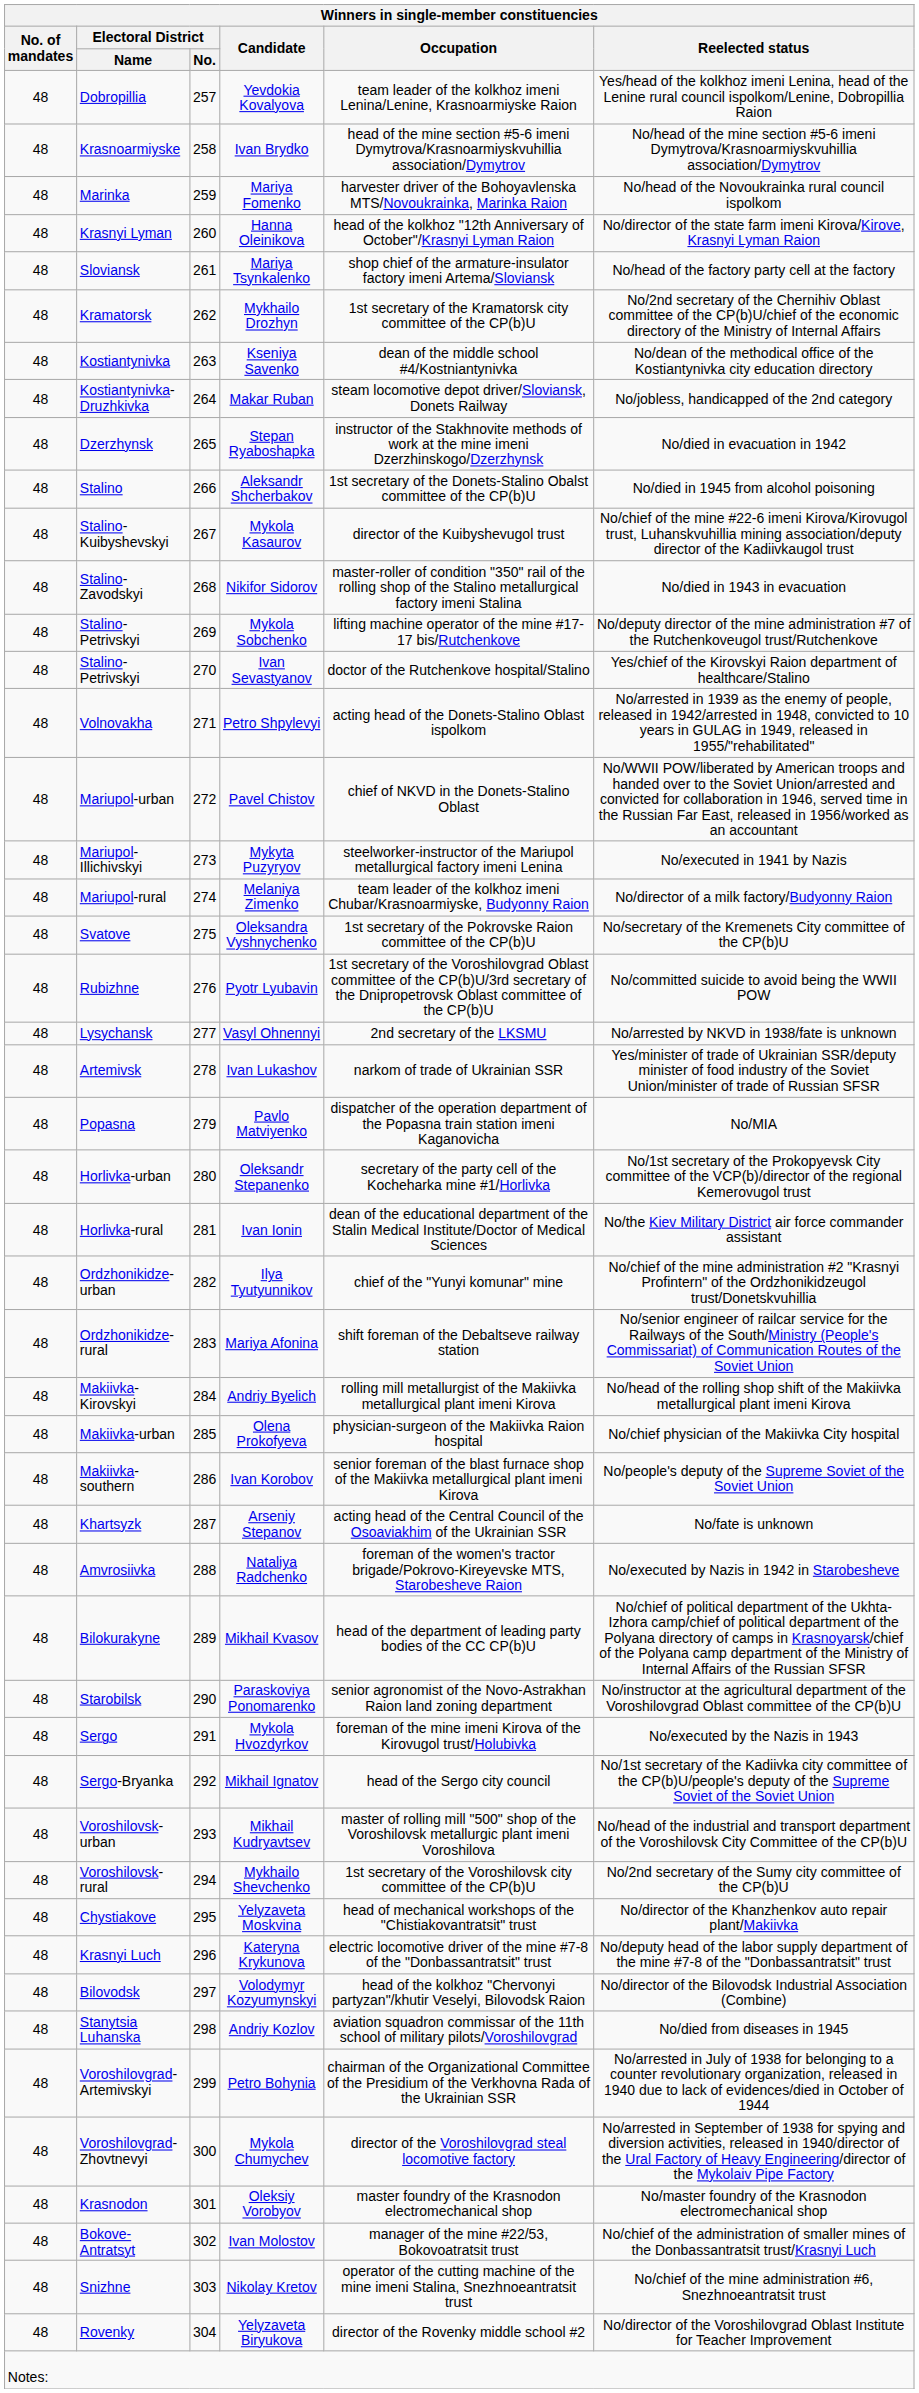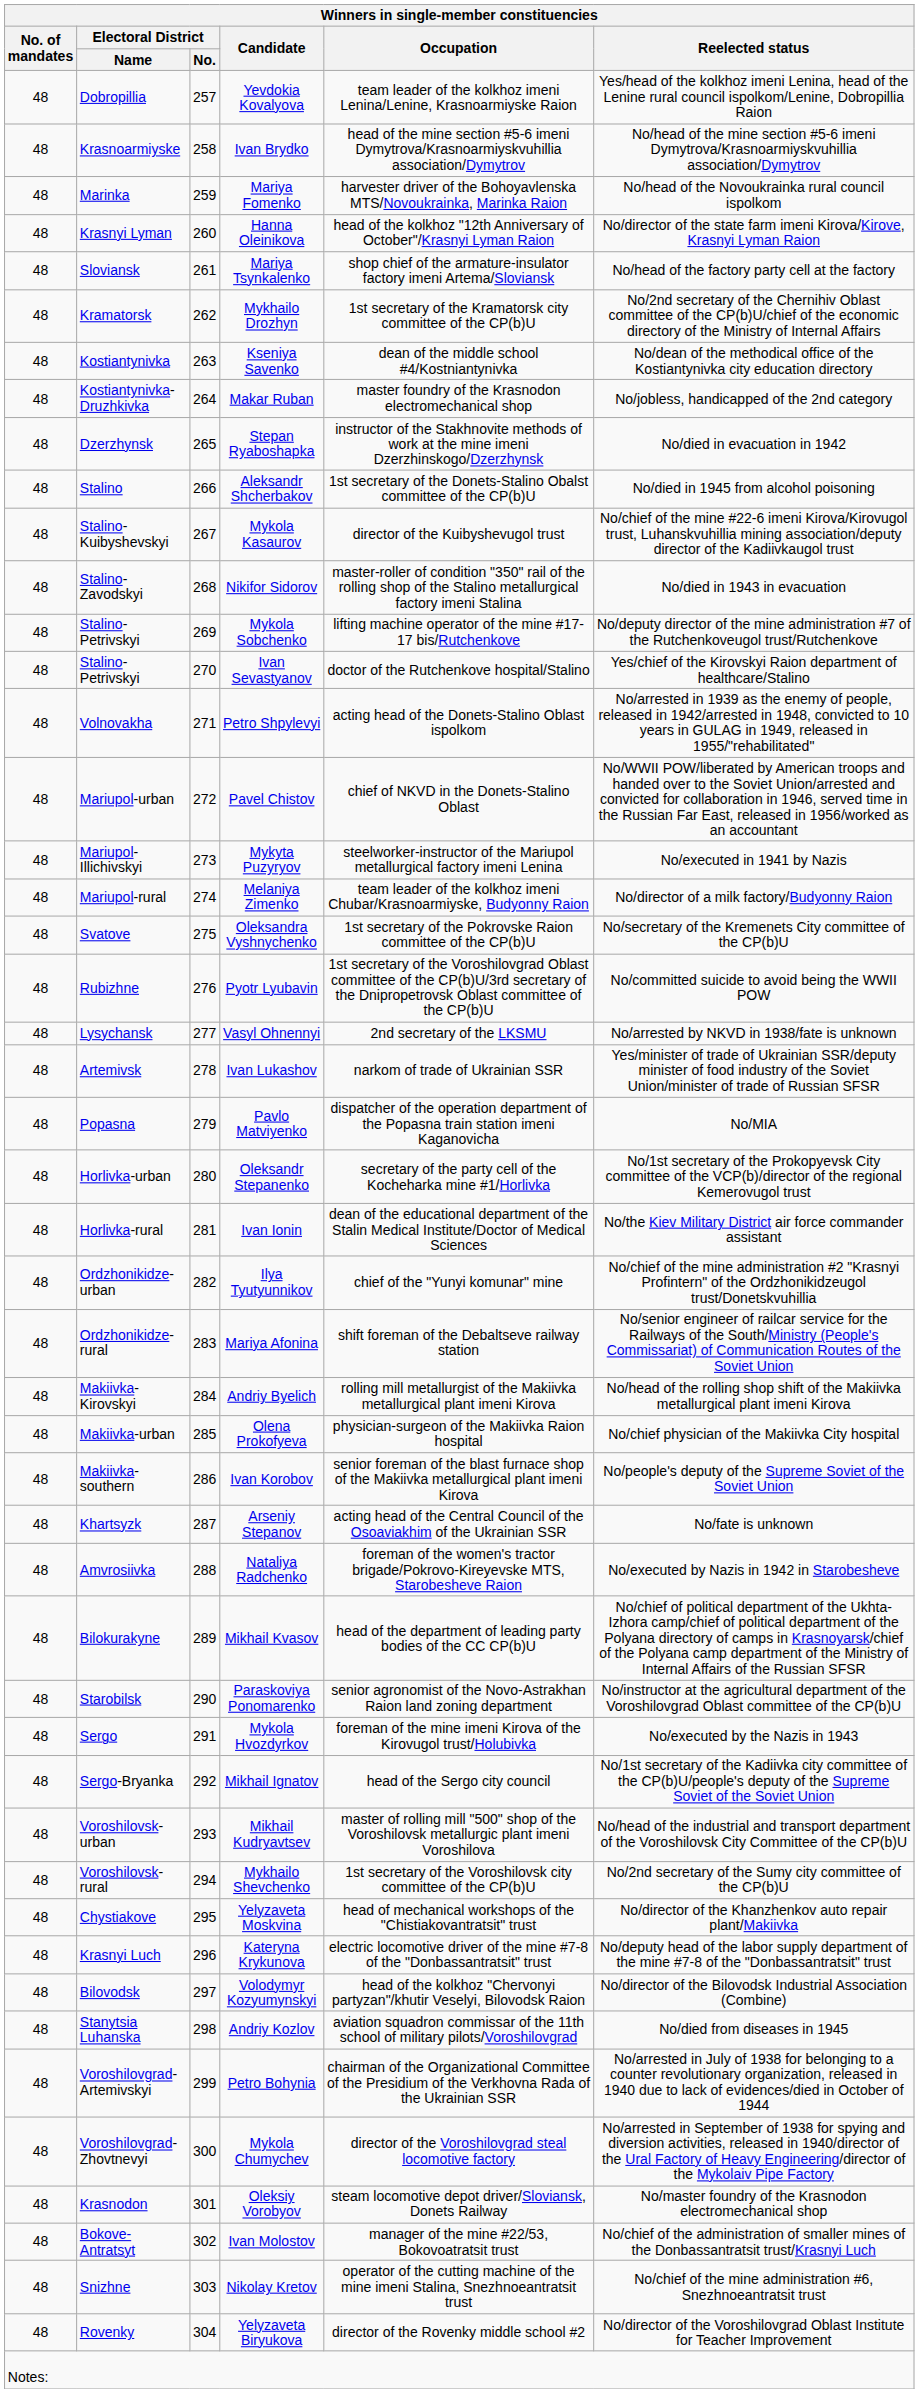Makar Ruban | Winners in single-member constituencies / Occupation: steam locomotive depot driver/Sloviansk, Donets Railway -> master foundry of the Krasnodon electromechanical shop
Oleksiy Vorobyov | Winners in single-member constituencies / Occupation: master foundry of the Krasnodon electromechanical shop -> steam locomotive depot driver/Sloviansk, Donets Railway
